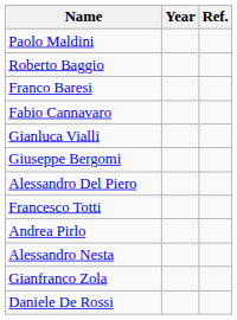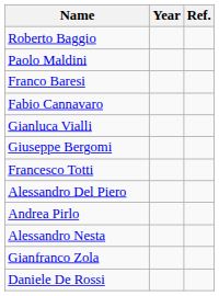rows swapped: Roberto Baggio <-> Paolo Maldini
rows swapped: Alessandro Del Piero <-> Francesco Totti
